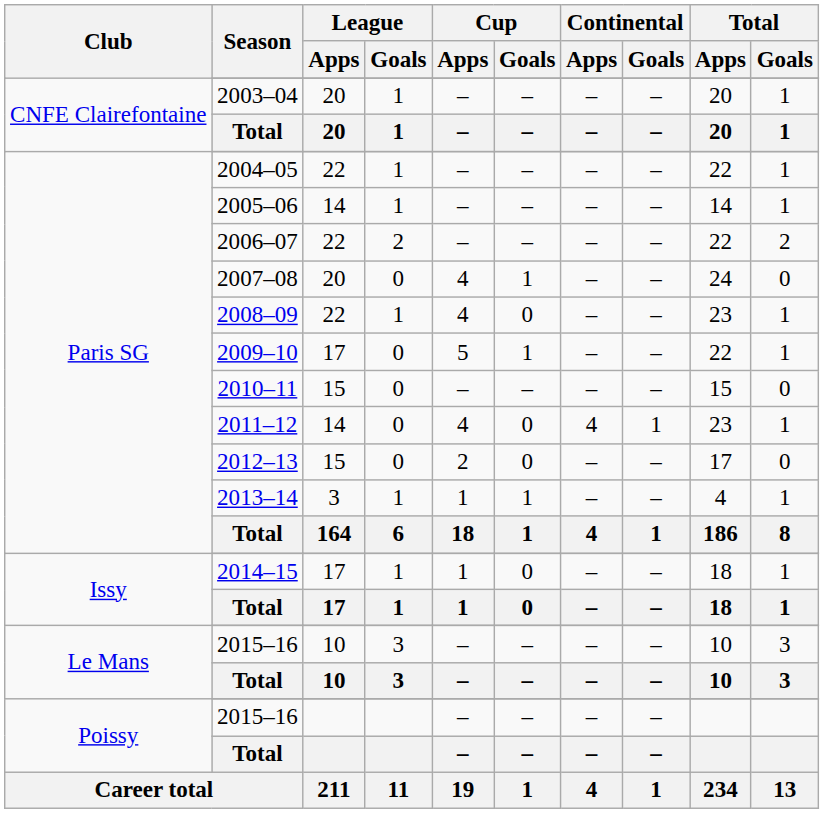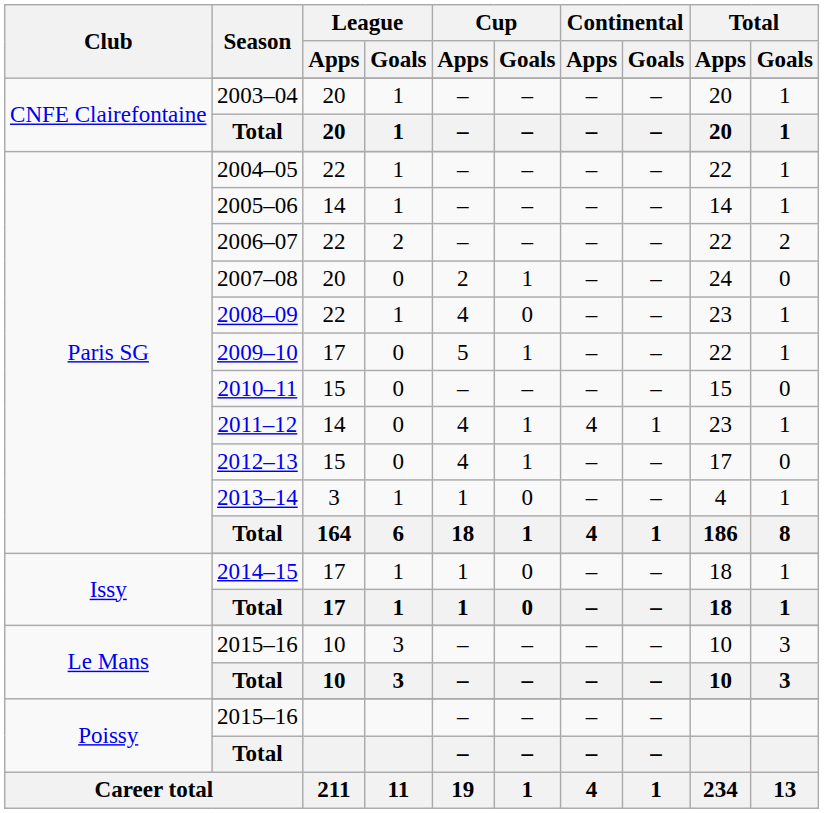2007–08 | Cup / Apps: 4 -> 2
2011–12 | Cup / Goals: 0 -> 1
2012–13 | Cup / Apps: 2 -> 4
2012–13 | Cup / Goals: 0 -> 1
2013–14 | Cup / Goals: 1 -> 0
